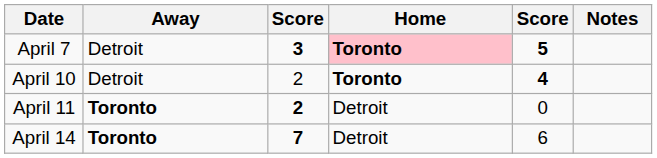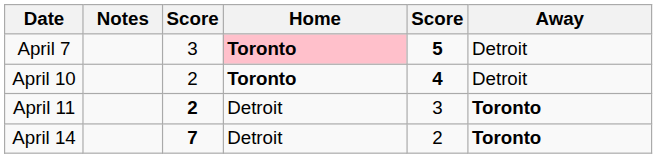columns swapped: Away <-> Notes
April 7 | column 3: bold -> normal
April 11 | column 5: 0 -> 3
April 14 | column 5: 6 -> 2
